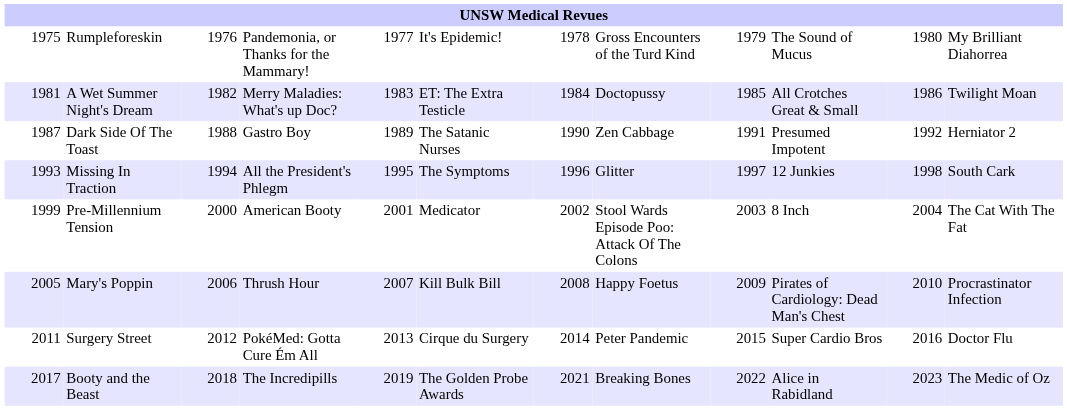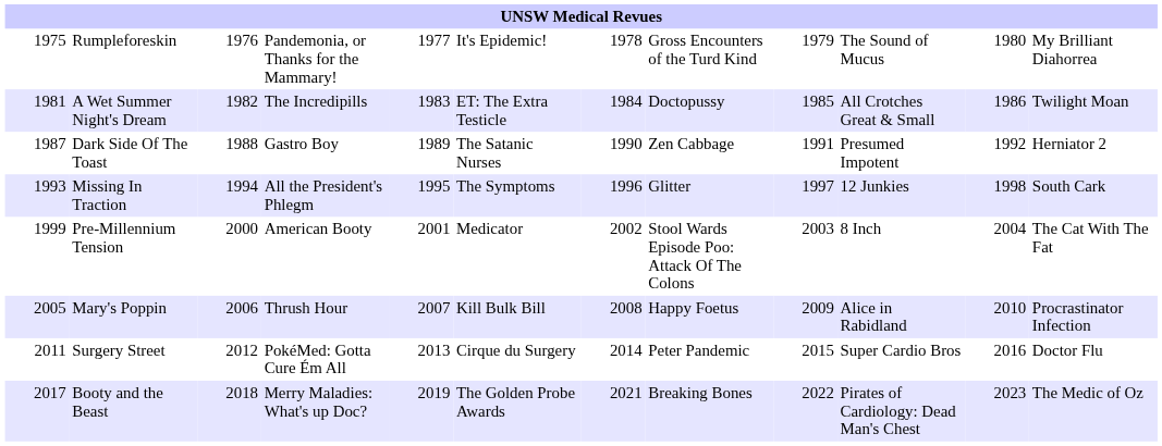A Wet Summer Night's Dream | column 4: Merry Maladies: What's up Doc? -> The Incredipills
Mary's Poppin | column 10: Pirates of Cardiology: Dead Man's Chest -> Alice in Rabidland
Booty and the Beast | column 4: The Incredipills -> Merry Maladies: What's up Doc?
Booty and the Beast | column 10: Alice in Rabidland -> Pirates of Cardiology: Dead Man's Chest
